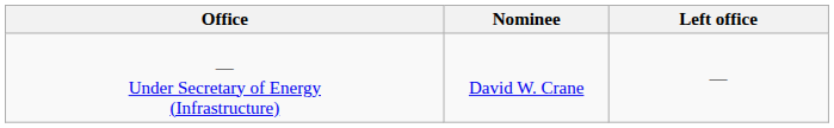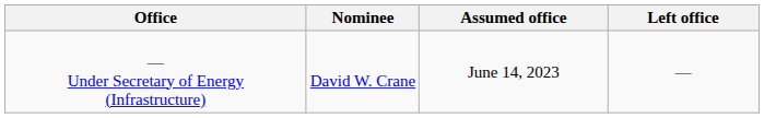+ column: Assumed office | June 14, 2023
